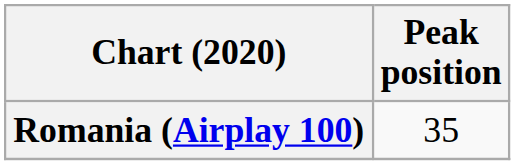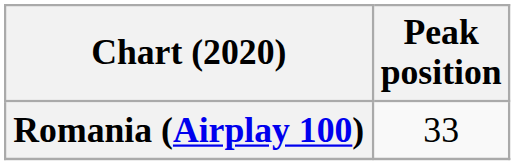Romania (Airplay 100) | Peak position: 35 -> 33
